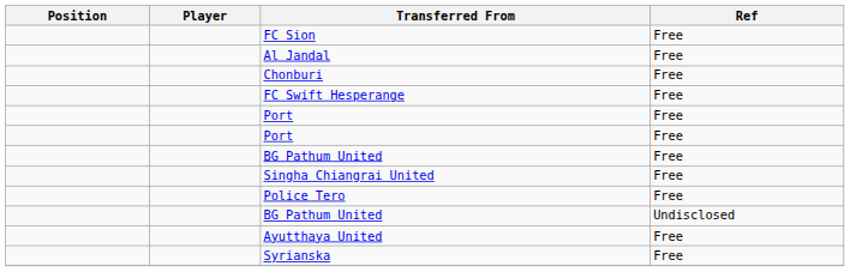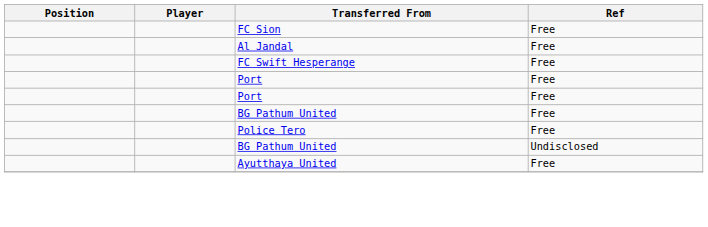- row: Chonburi | Free
- row: Singha Chiangrai United | Free
- row: Syrianska | Free
